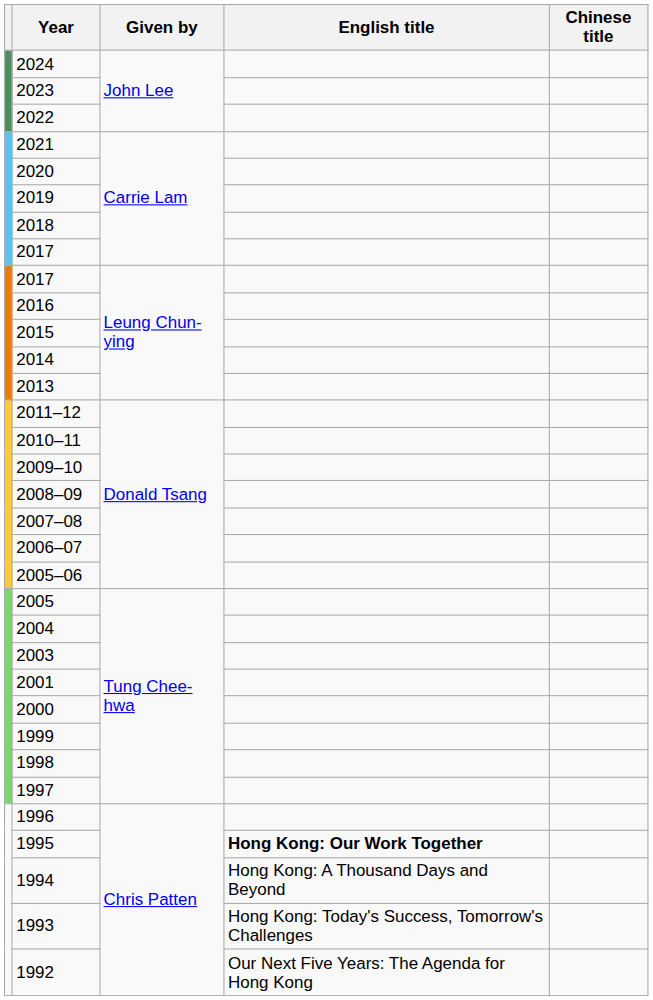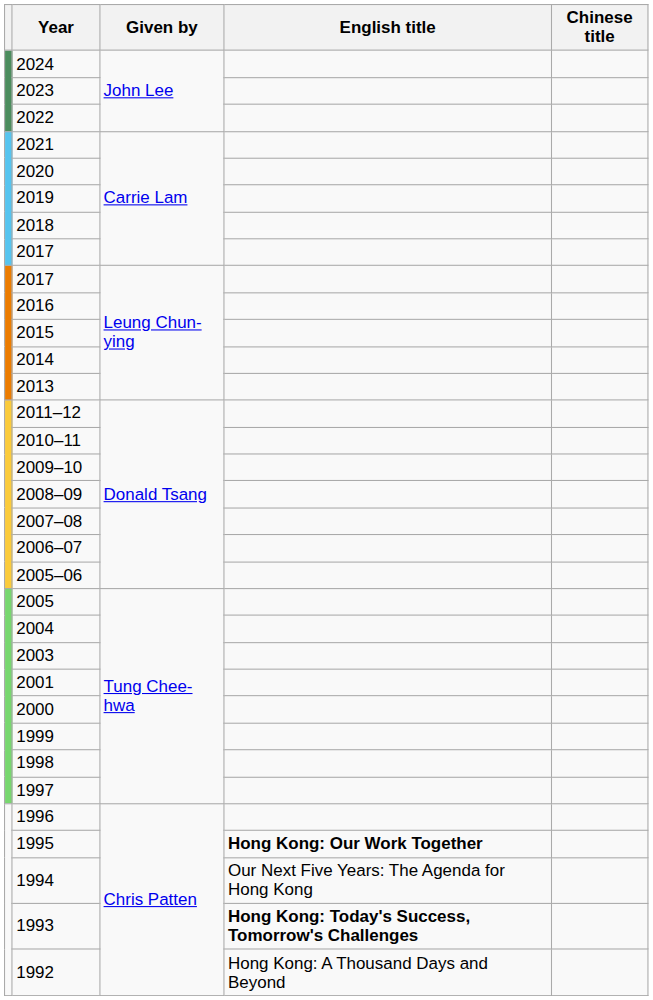1994 | English title: Hong Kong: A Thousand Days and Beyond -> Our Next Five Years: The Agenda for Hong Kong
1993 | English title: normal -> bold
1992 | English title: Our Next Five Years: The Agenda for Hong Kong -> Hong Kong: A Thousand Days and Beyond
